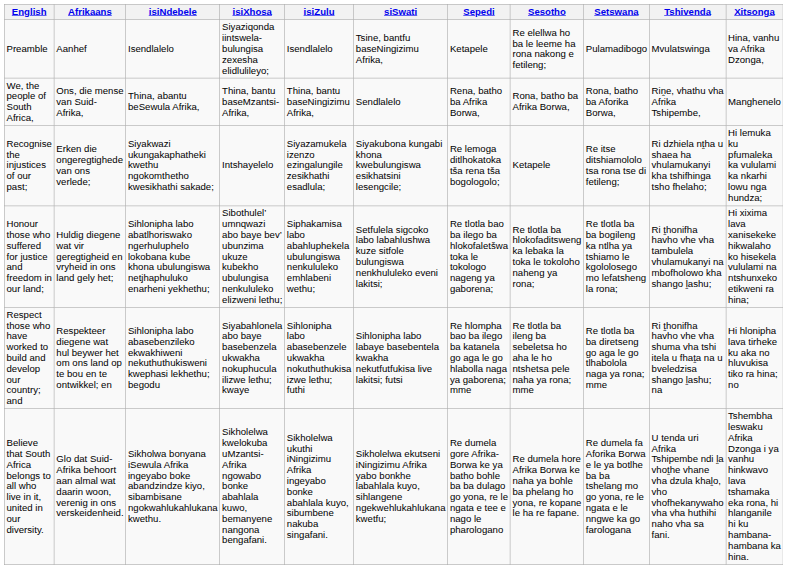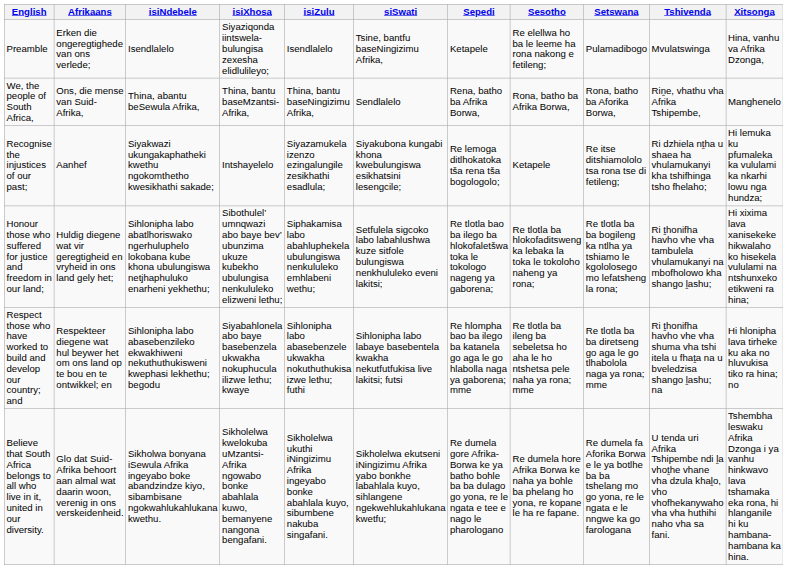Preamble | Afrikaans: Aanhef -> Erken die ongeregtighede van ons verlede;
Recognise the injustices of our past; | Afrikaans: Erken die ongeregtighede van ons verlede; -> Aanhef
